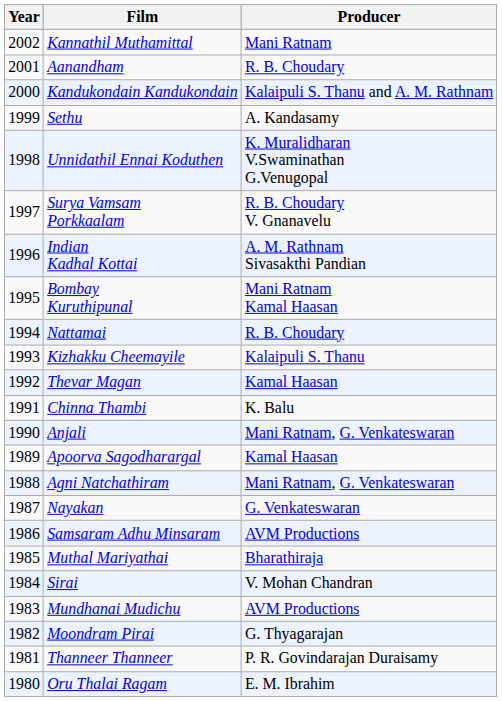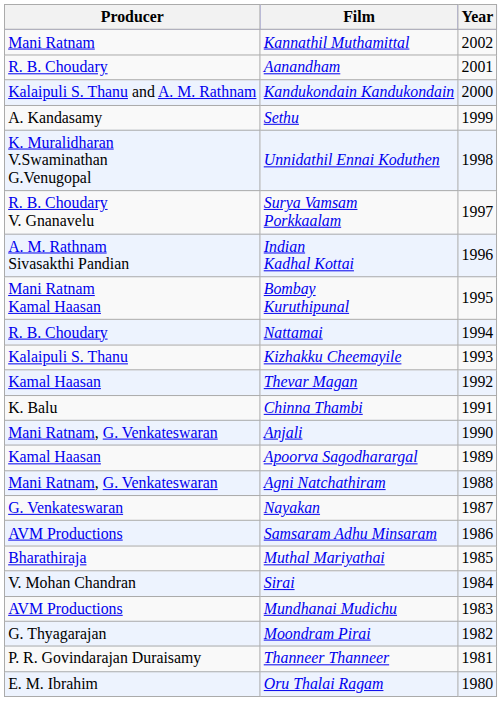columns swapped: Year <-> Producer
